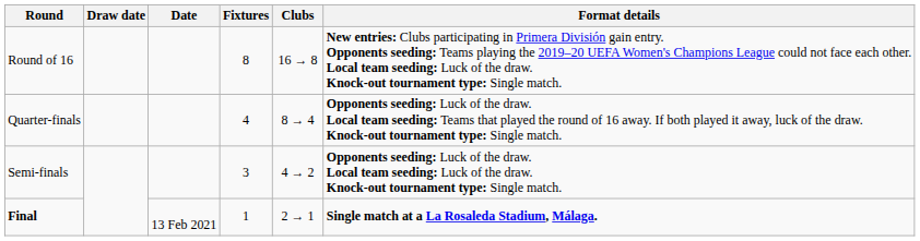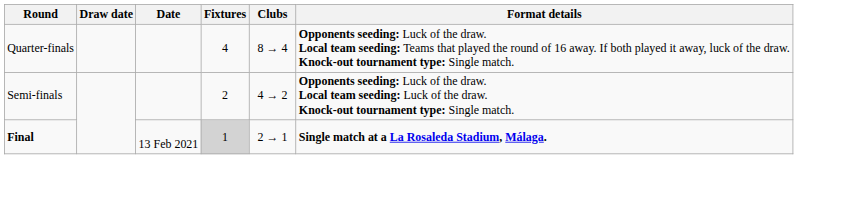- row: Round of 16 | 8 | 16 → 8 | New entries: Clubs participating in Primera División gain entry. Opponents seeding: Teams playing the 2019–20 UEFA Women's Champions League could not face each other. Local team seeding: Luck of the draw. Knock-out tournament type: Single match.
Semi-finals | Fixtures: 3 -> 2
Final | Fixtures: no background -> lightgrey background
